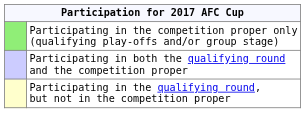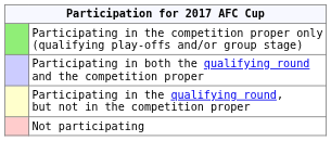+ row: Not participating
